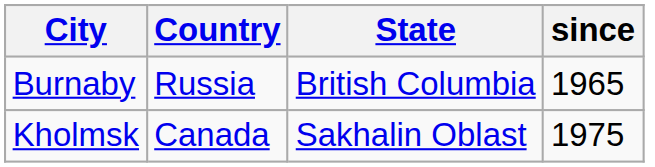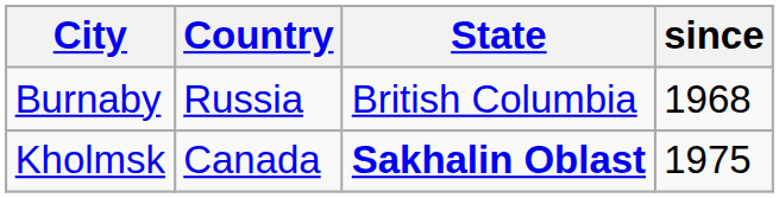Burnaby | since: 1965 -> 1968
Kholmsk | State: normal -> bold
